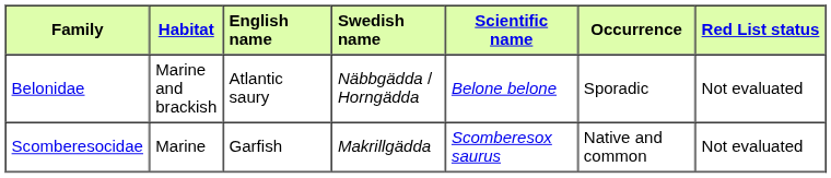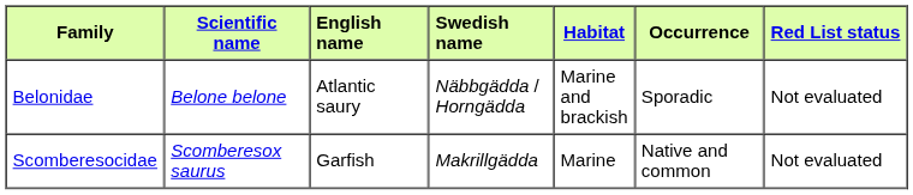columns swapped: Scientific name <-> Habitat
